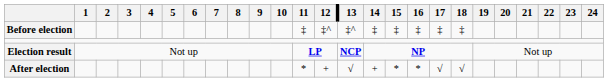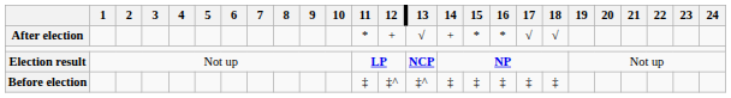rows swapped: Before election <-> After election
